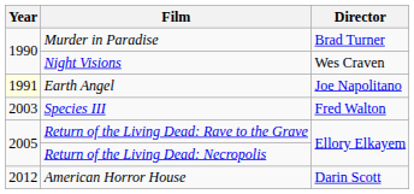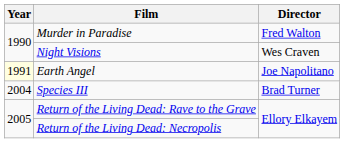Murder in Paradise | Director: Brad Turner -> Fred Walton
Species III | Year: 2003 -> 2004
Species III | Director: Fred Walton -> Brad Turner
- row: 2012 | American Horror House | Darin Scott
